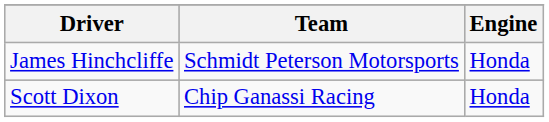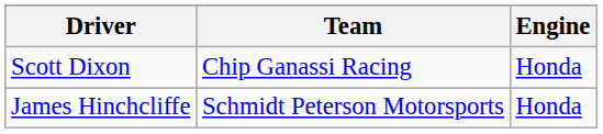rows swapped: James Hinchcliffe <-> Scott Dixon
